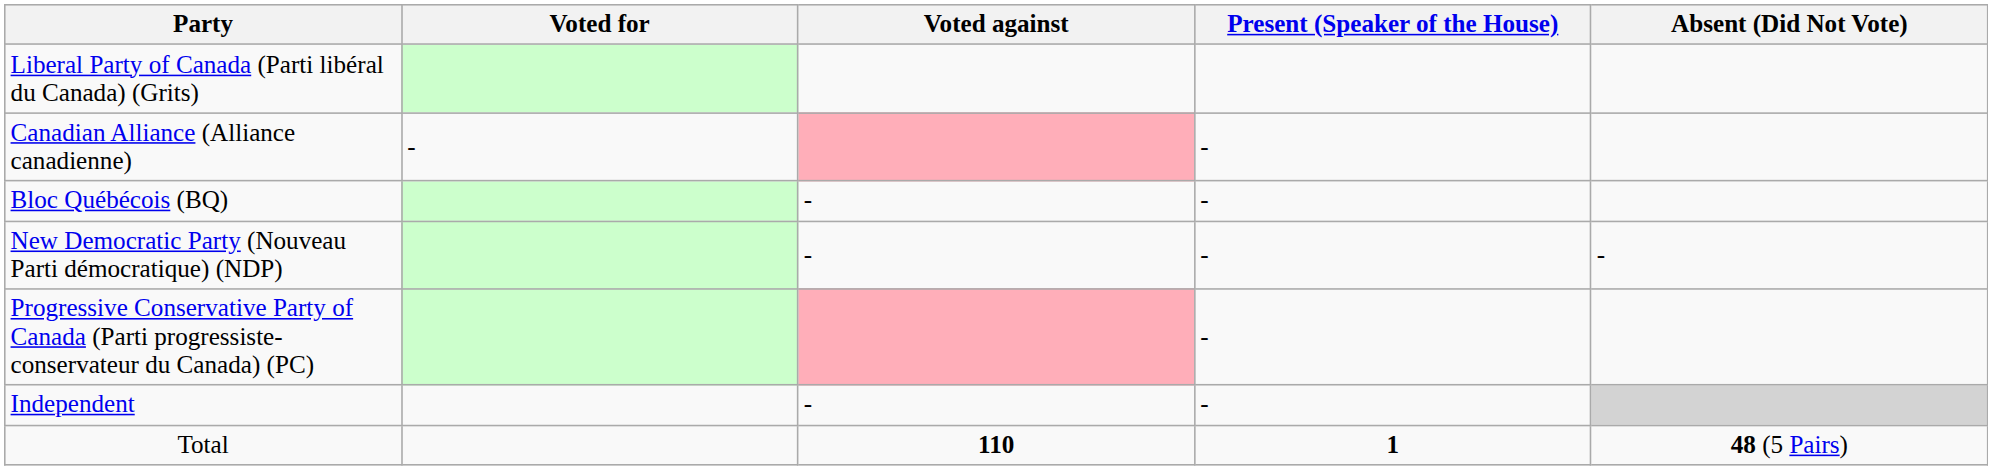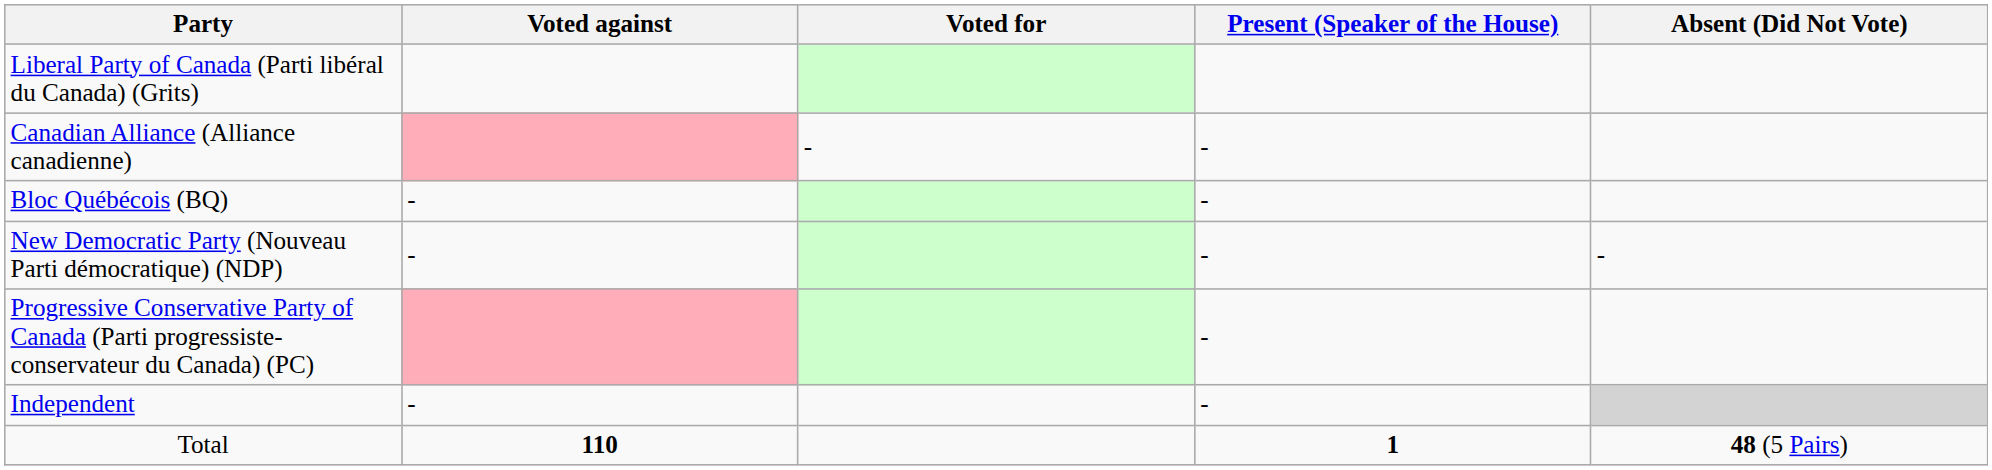columns swapped: Voted for <-> Voted against
